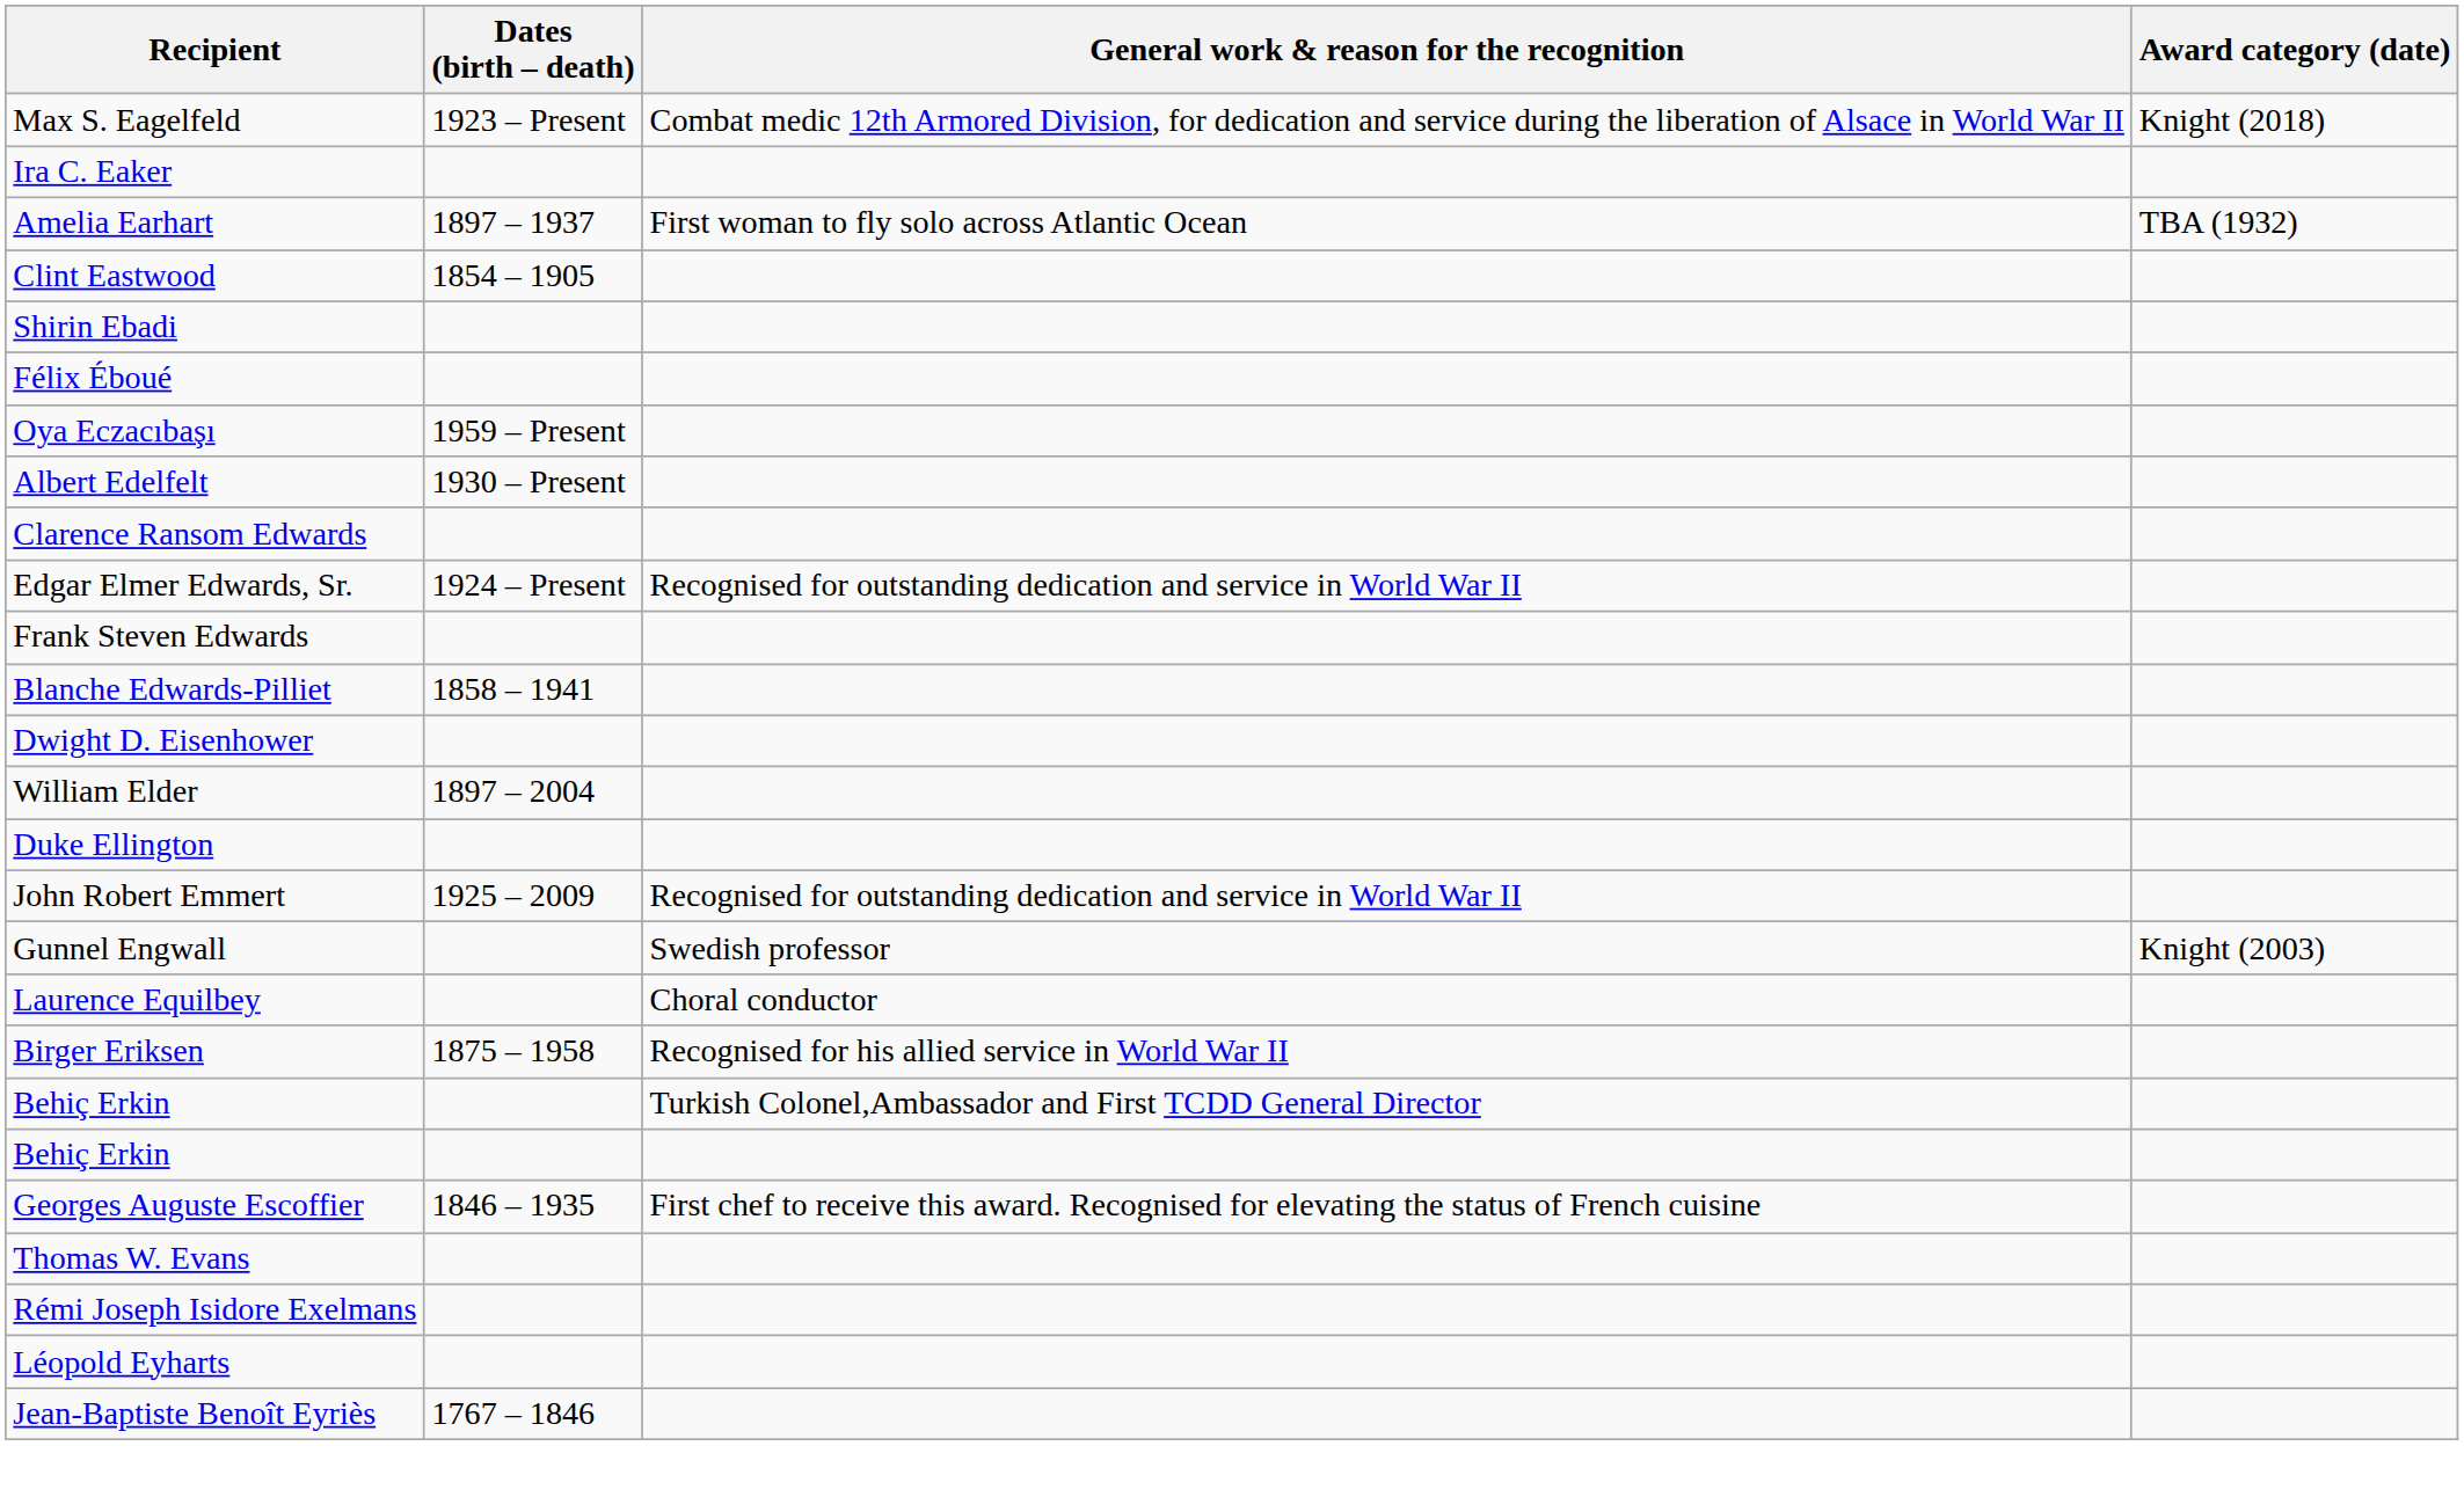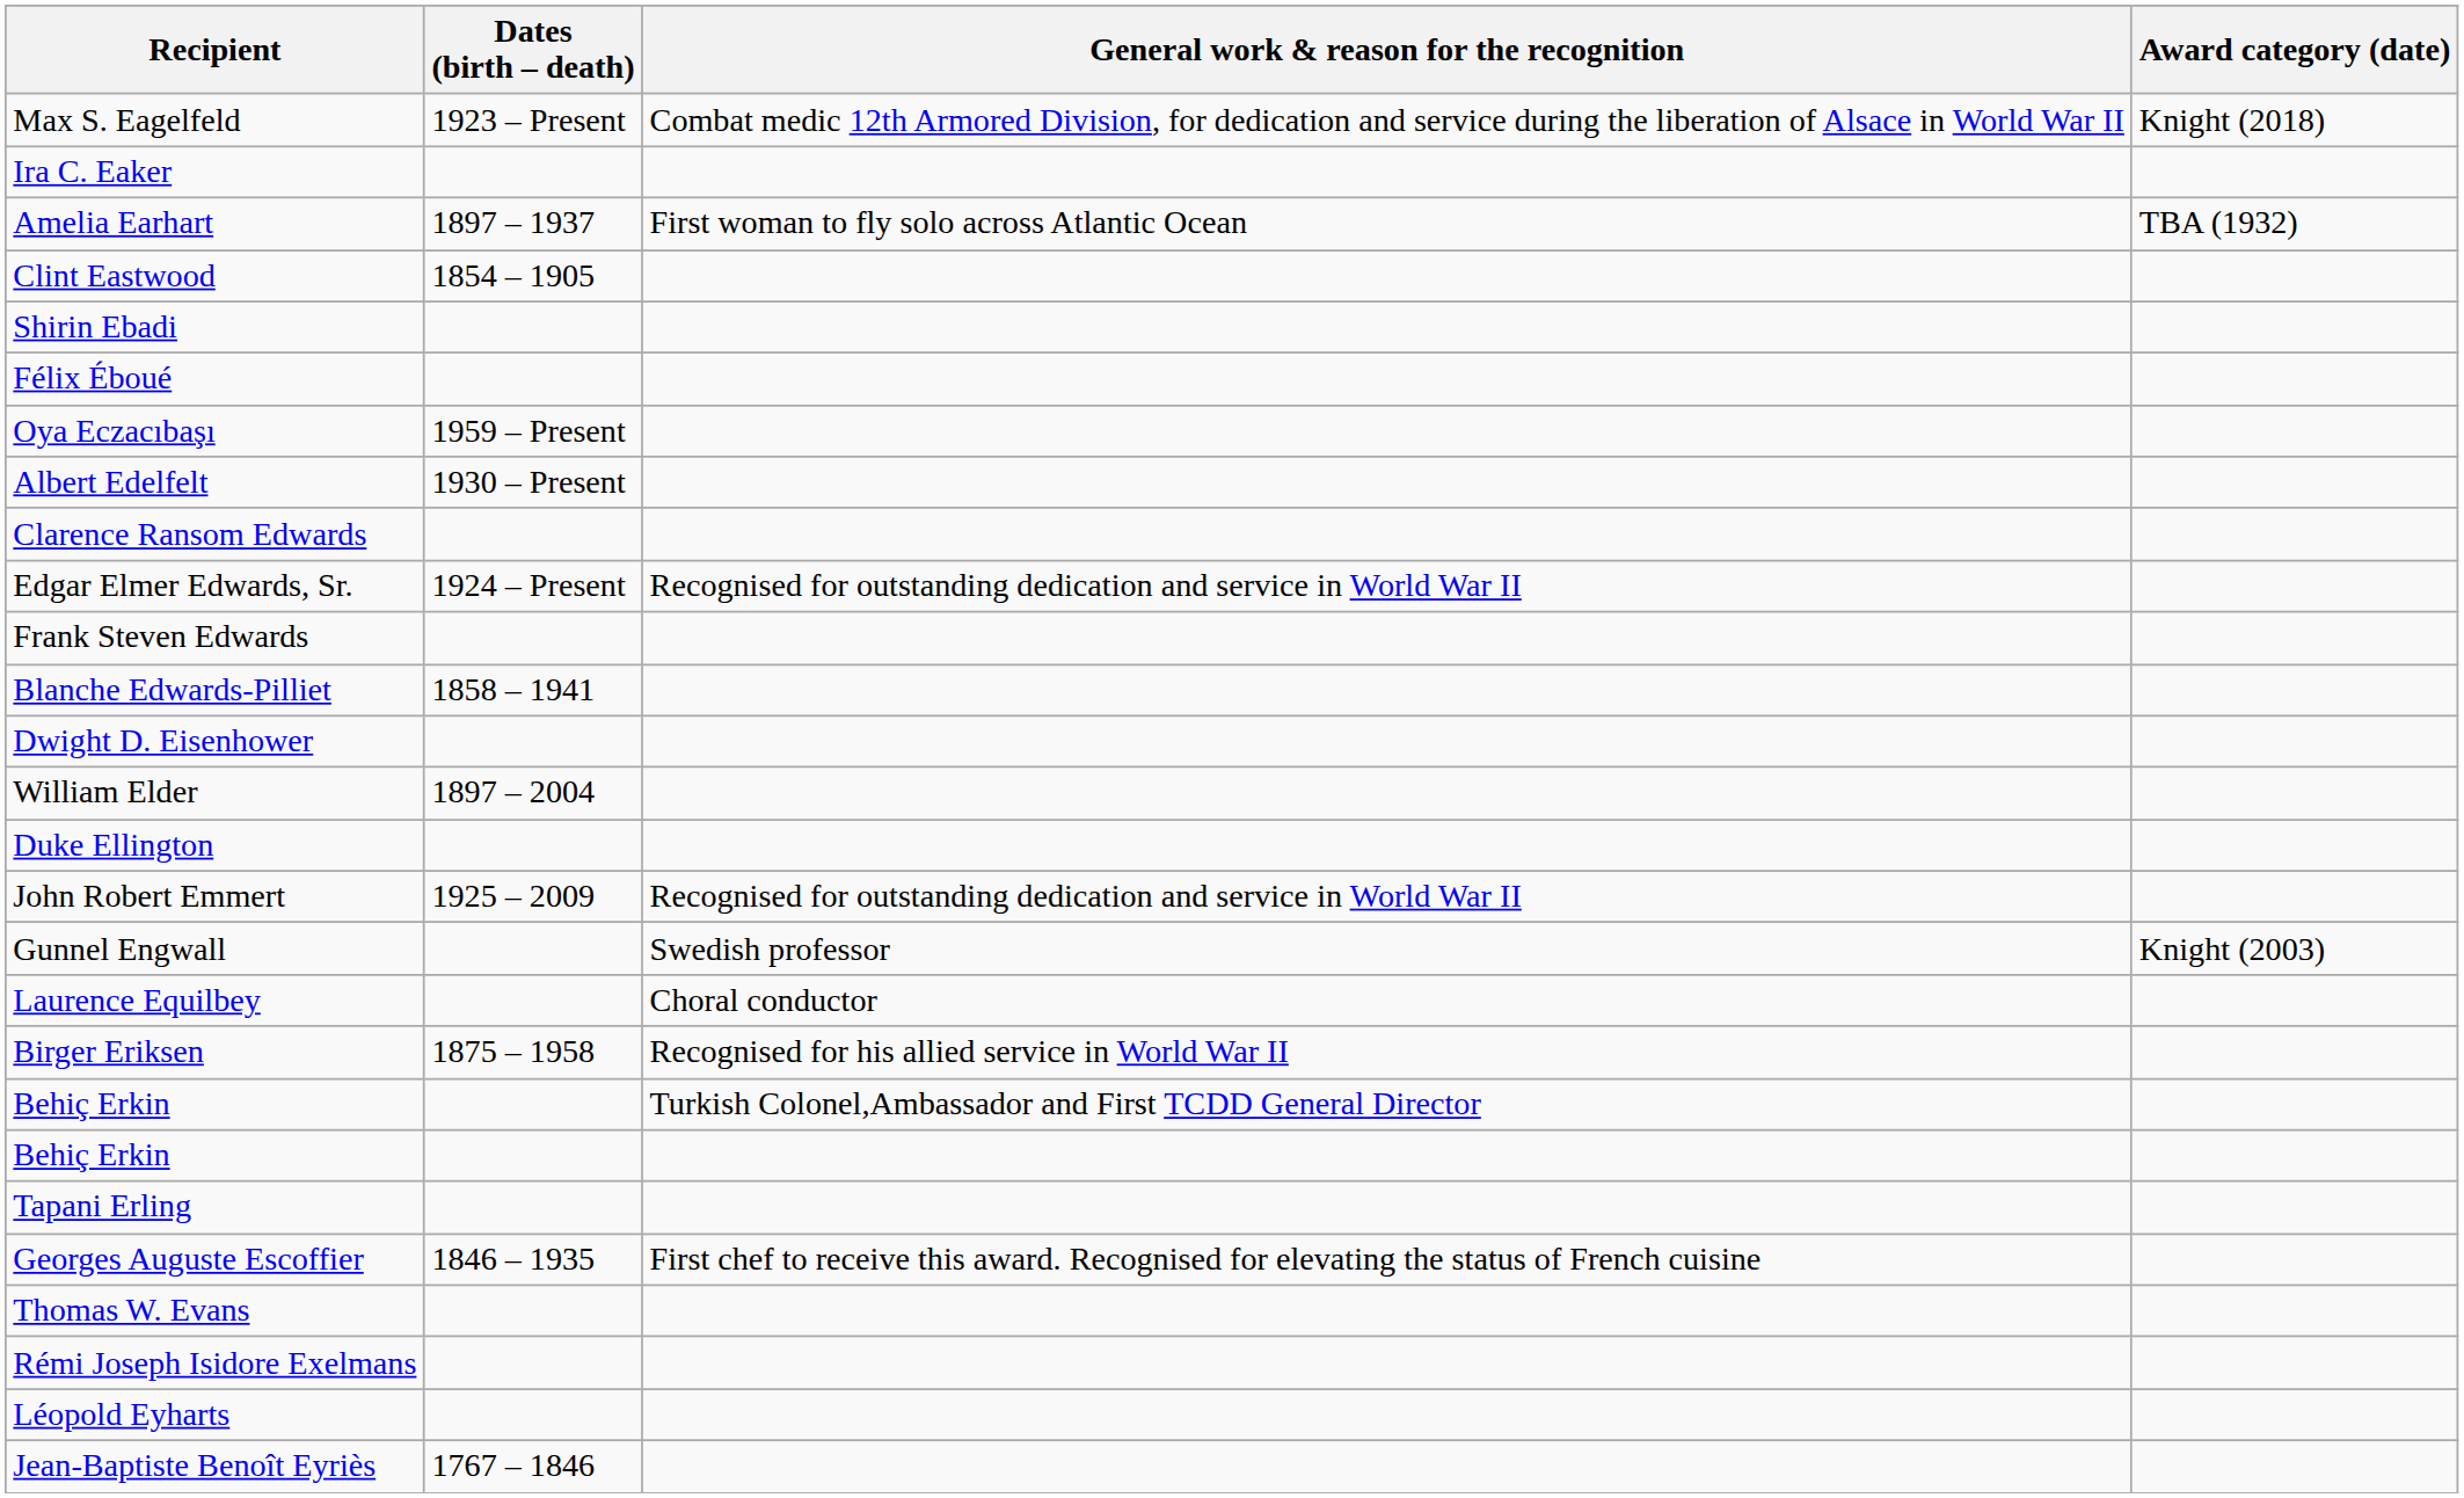+ row: Tapani Erling
